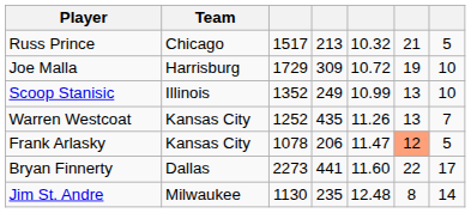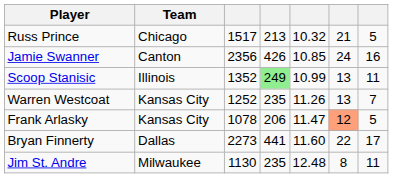- row: Joe Malla | Harrisburg | 1729 | 309 | 10.72 | 19 | 10
+ row: Jamie Swanner | Canton | 2356 | 426 | 10.85 | 24 | 16
Scoop Stanisic | column 4: no background -> lightgreen background
Scoop Stanisic | column 7: 10 -> 11
Warren Westcoat | column 4: 435 -> 235
Jim St. Andre | column 7: 14 -> 11
